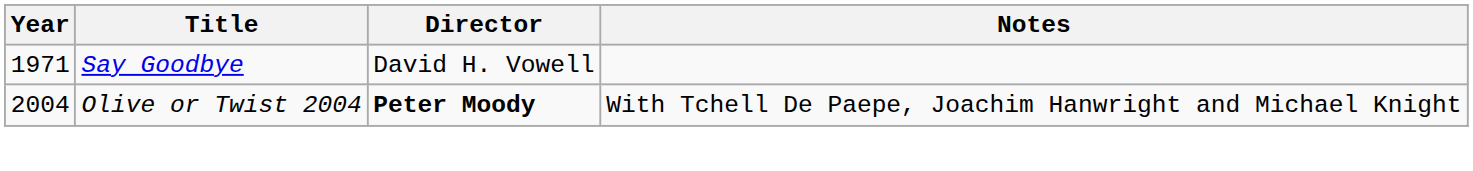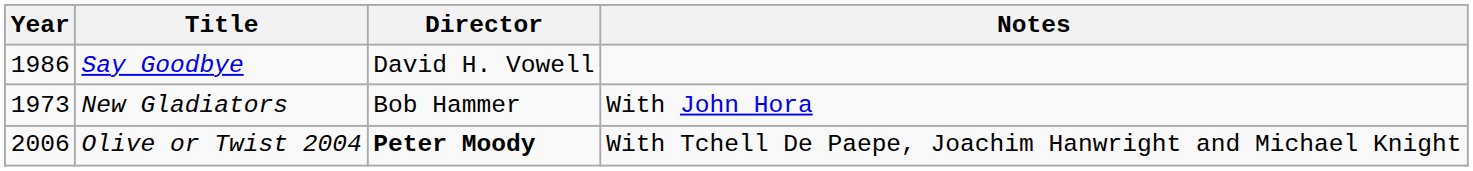Say Goodbye | Year: 1971 -> 1986
+ row: 1973 | New Gladiators | Bob Hammer | With John Hora
Olive or Twist 2004 | Year: 2004 -> 2006
